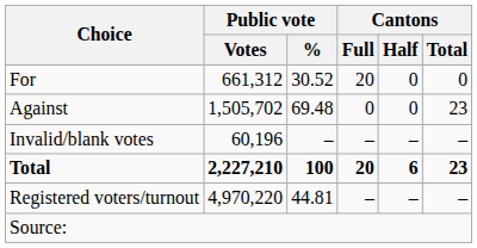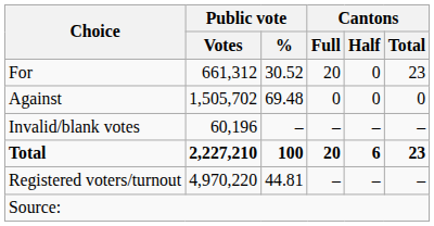For | Cantons / Total: 0 -> 23
Against | Cantons / Total: 23 -> 0
